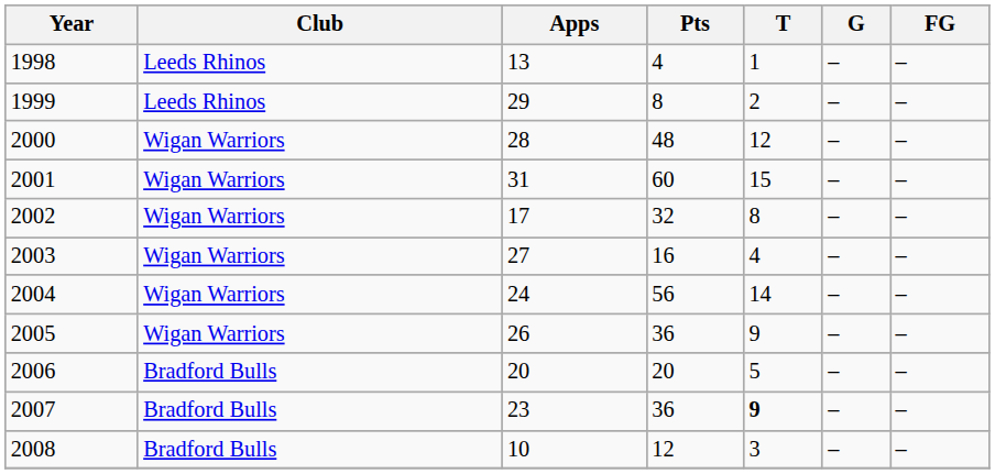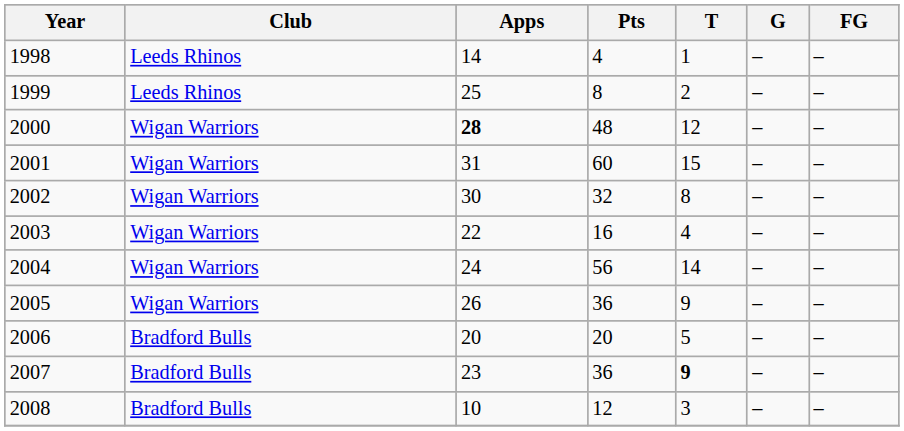1998 | Apps: 13 -> 14
1999 | Apps: 29 -> 25
2000 | Apps: normal -> bold
2002 | Apps: 17 -> 30
2003 | Apps: 27 -> 22
